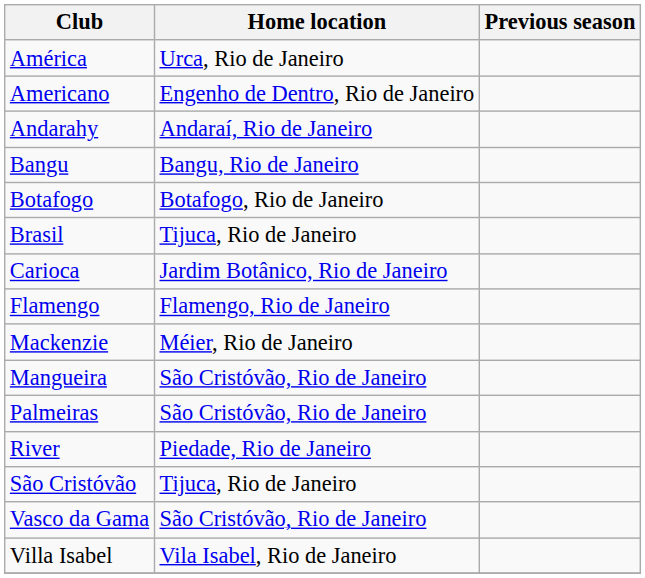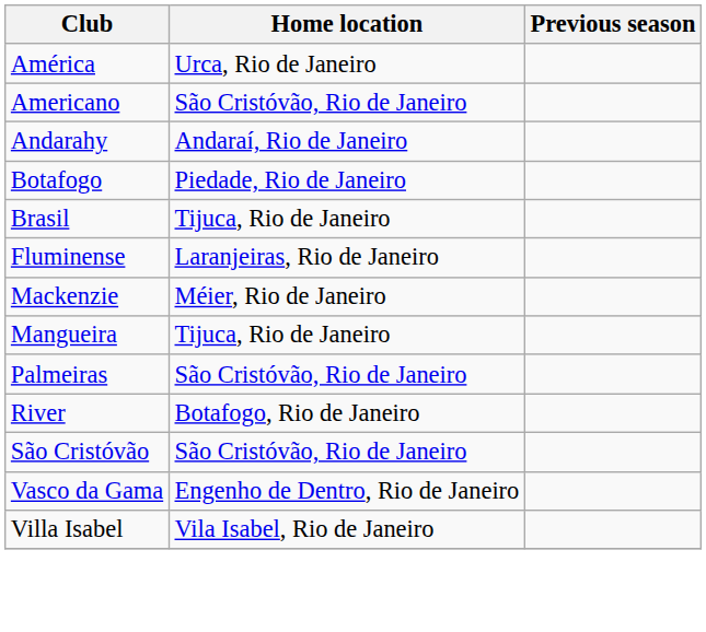Americano | Home location: Engenho de Dentro, Rio de Janeiro -> São Cristóvão, Rio de Janeiro
- row: Bangu | Bangu, Rio de Janeiro
Botafogo | Home location: Botafogo, Rio de Janeiro -> Piedade, Rio de Janeiro
- row: Carioca | Jardim Botânico, Rio de Janeiro
- row: Flamengo | Flamengo, Rio de Janeiro
+ row: Fluminense | Laranjeiras, Rio de Janeiro
Mangueira | Home location: São Cristóvão, Rio de Janeiro -> Tijuca, Rio de Janeiro
River | Home location: Piedade, Rio de Janeiro -> Botafogo, Rio de Janeiro
São Cristóvão | Home location: Tijuca, Rio de Janeiro -> São Cristóvão, Rio de Janeiro
Vasco da Gama | Home location: São Cristóvão, Rio de Janeiro -> Engenho de Dentro, Rio de Janeiro
